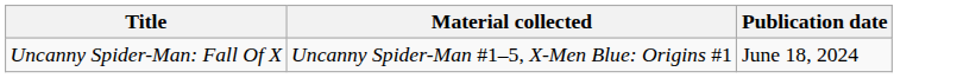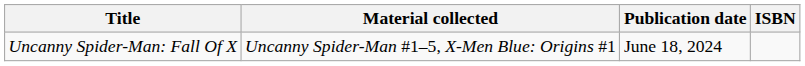+ column: ISBN
